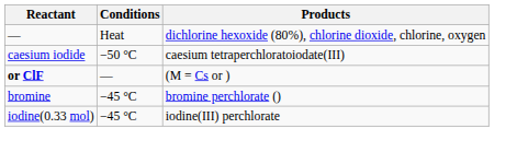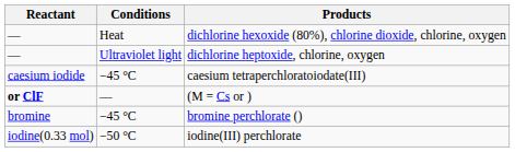+ row: — | Ultraviolet light | dichlorine heptoxide, chlorine, oxygen
caesium tetraperchloratoiodate(III) | Conditions: −50 °C -> −45 °C
iodine(III) perchlorate | Conditions: −45 °C -> −50 °C
